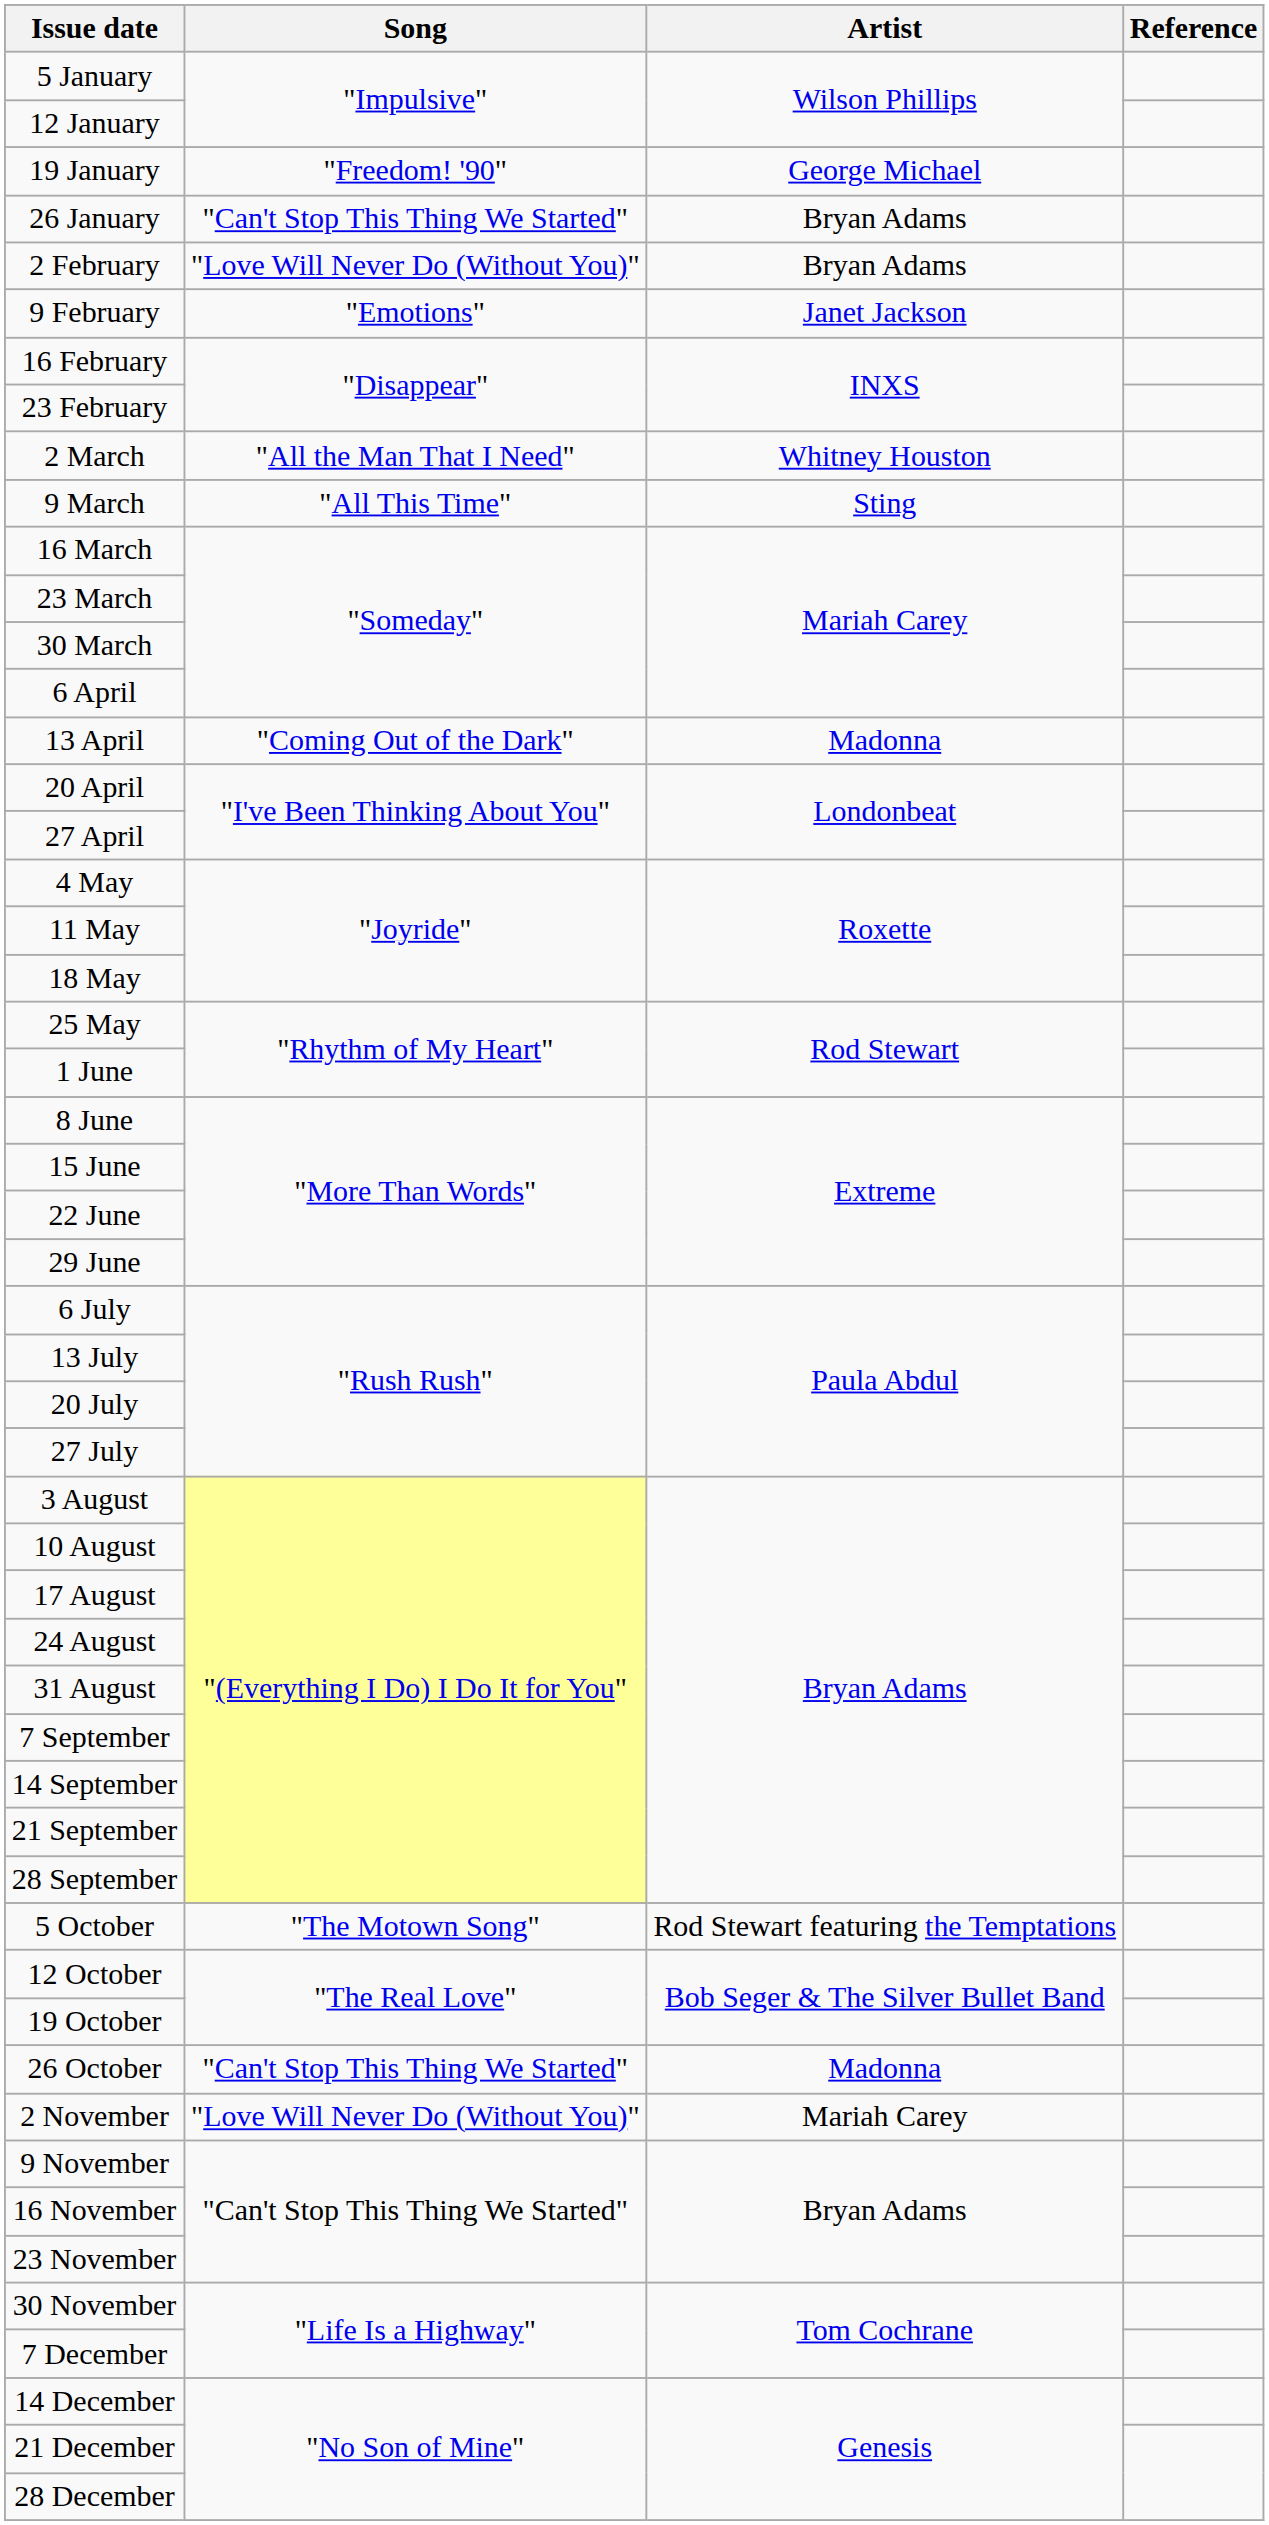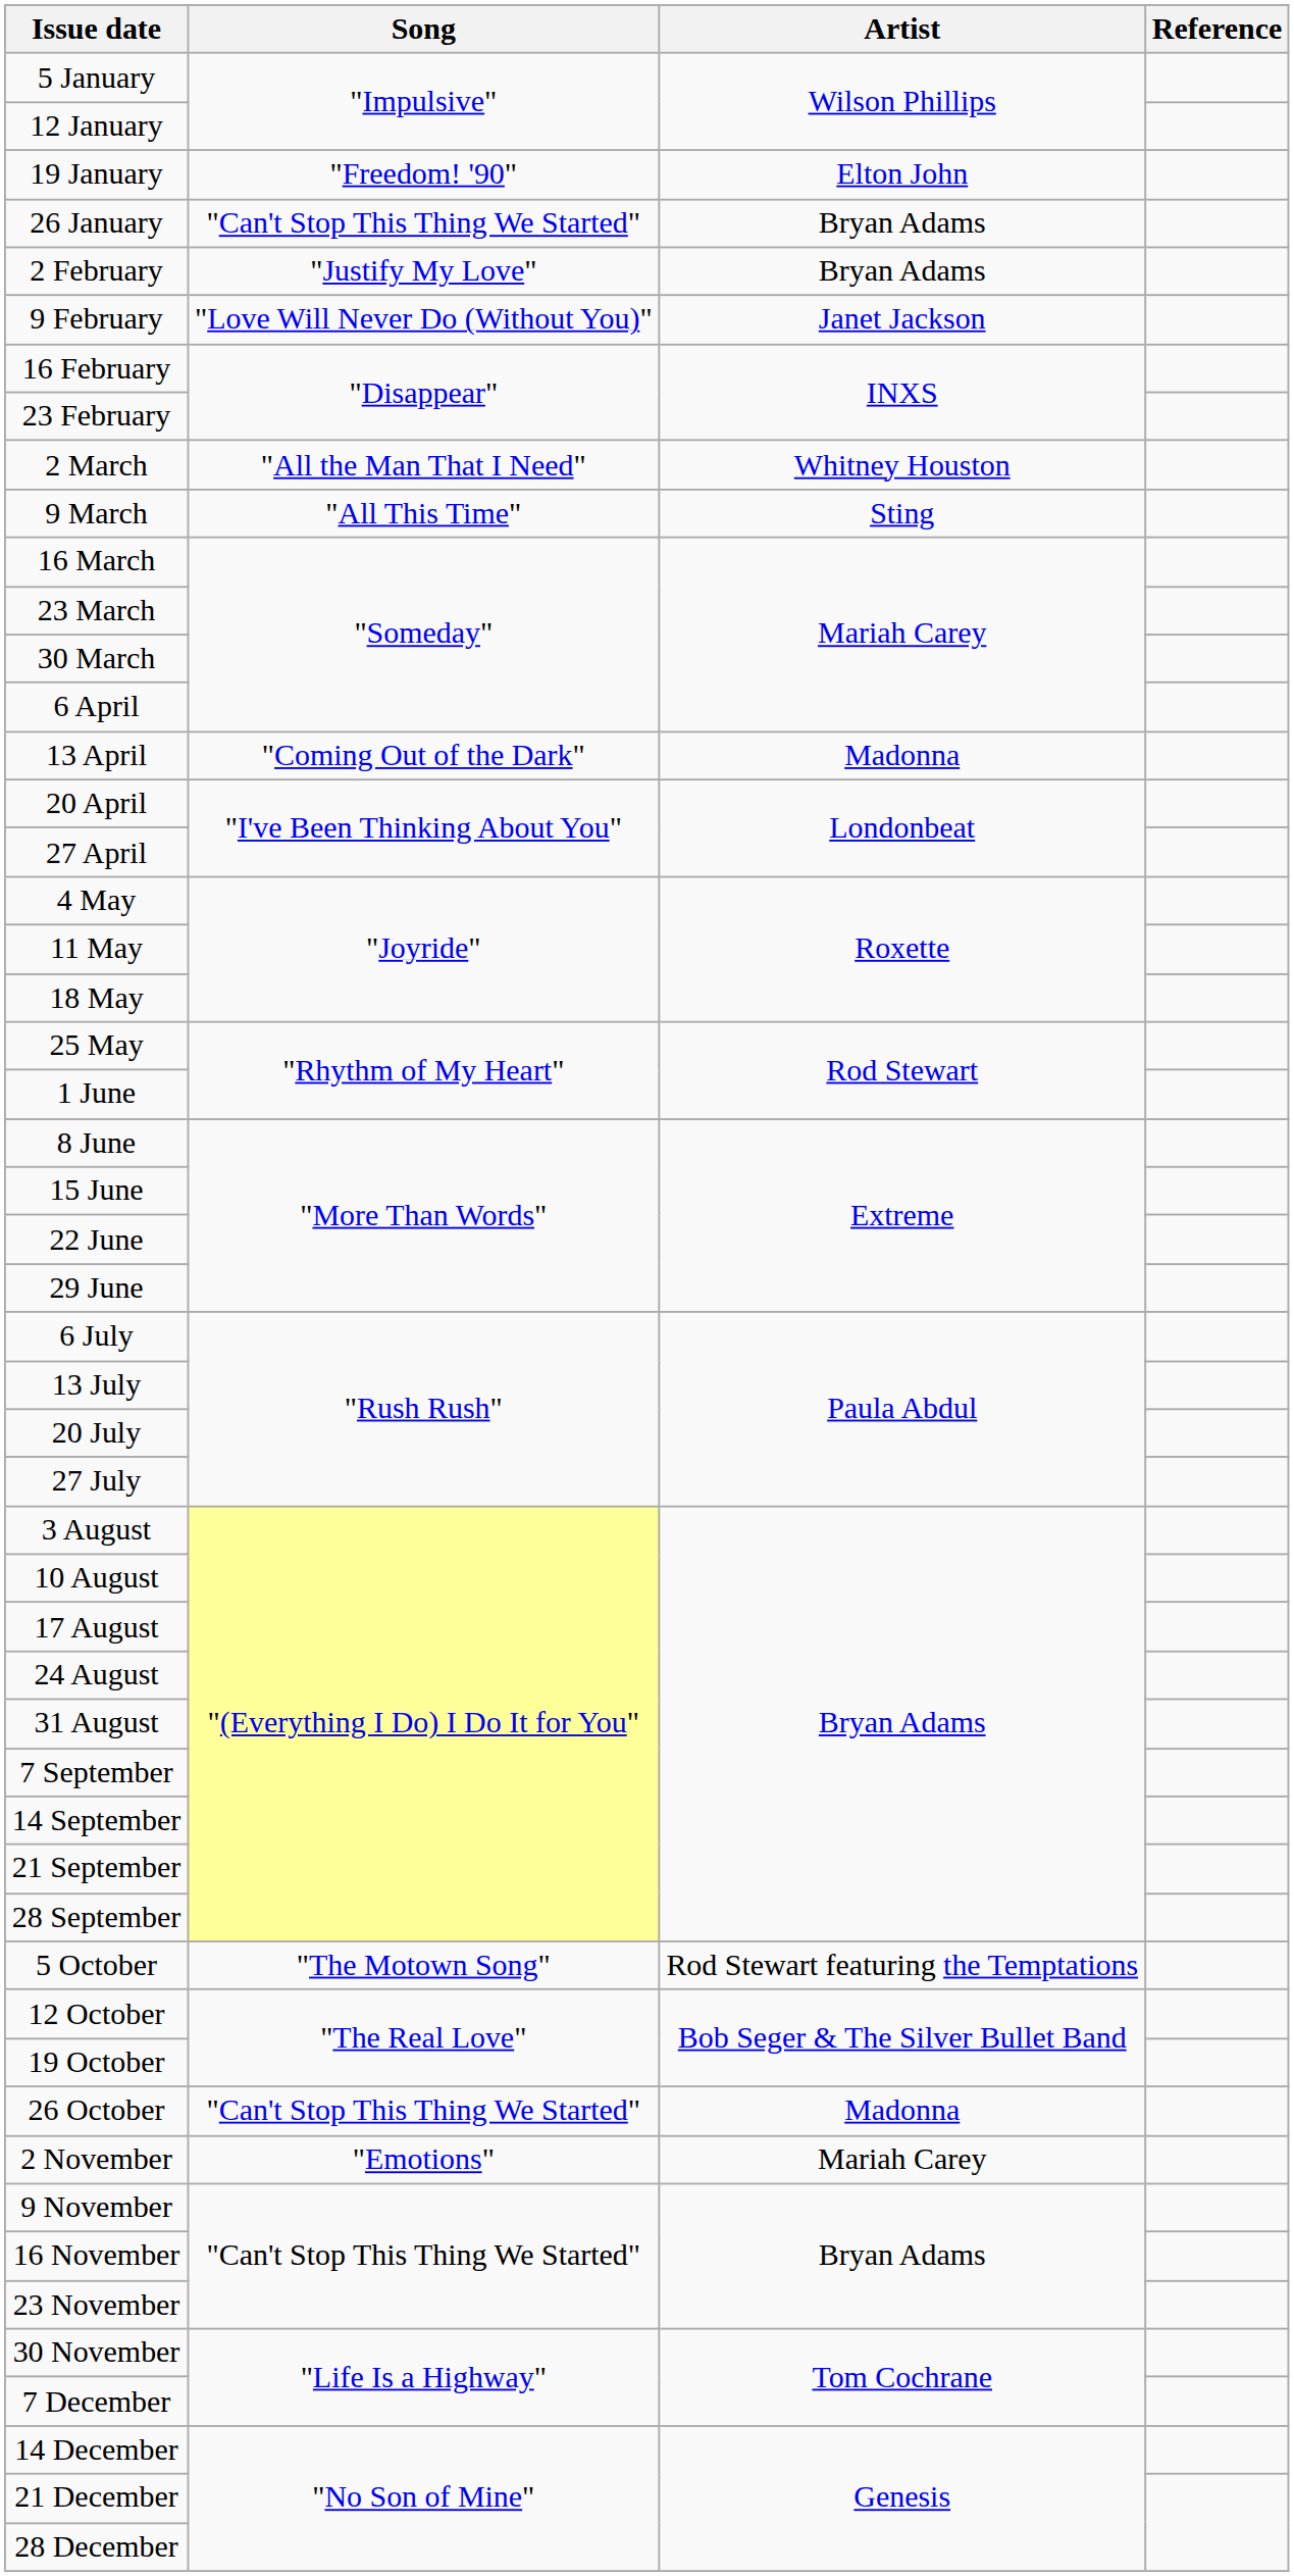19 January | Artist: George Michael -> Elton John
2 February | Song: "Love Will Never Do (Without You)" -> "Justify My Love"
9 February | Song: "Emotions" -> "Love Will Never Do (Without You)"
2 November | Song: "Love Will Never Do (Without You)" -> "Emotions"
